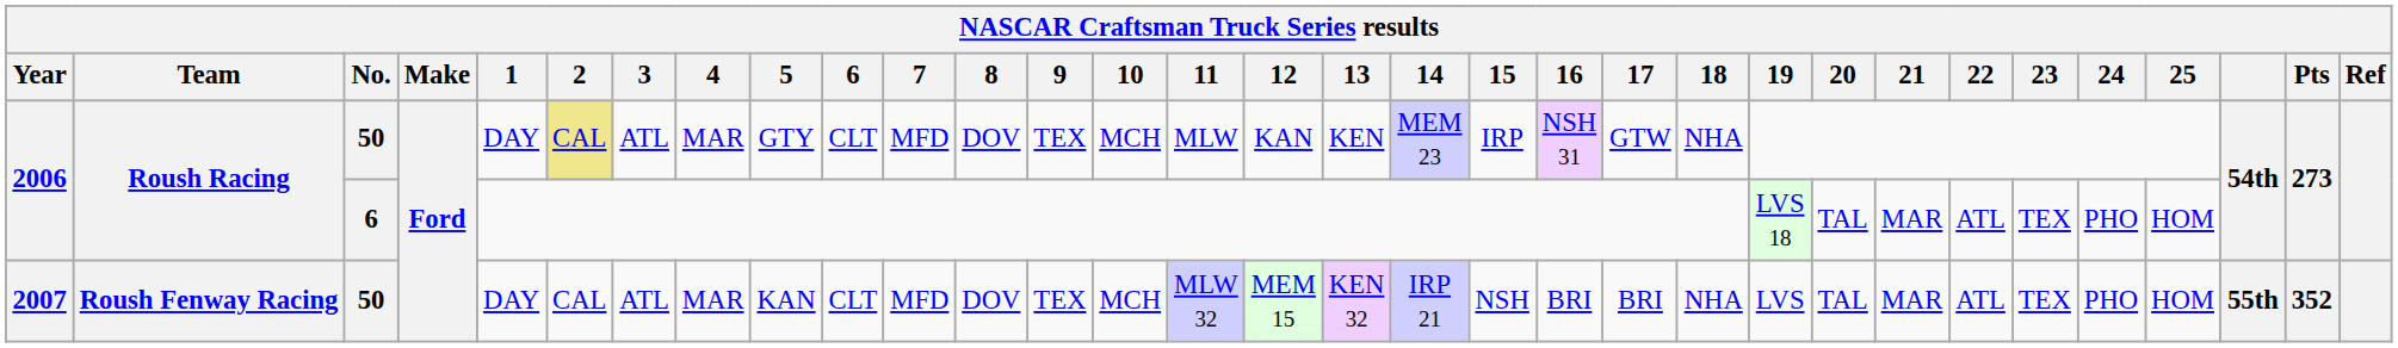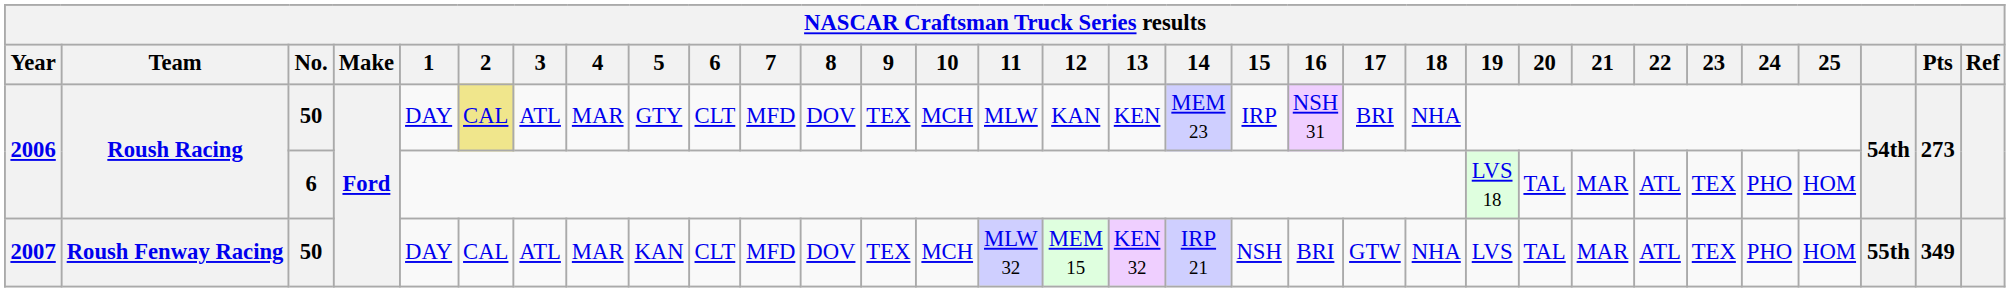2006 / 50 | 17: GTW -> BRI
2007 | 17: BRI -> GTW
2007 | Pts: 352 -> 349
